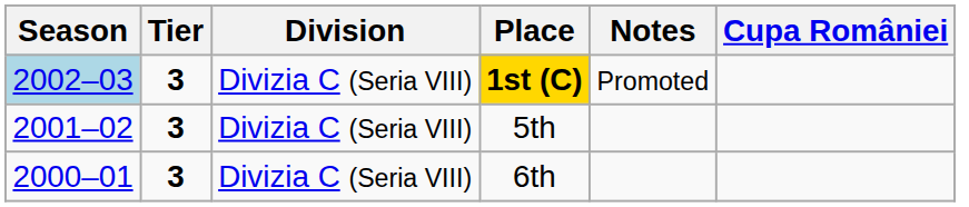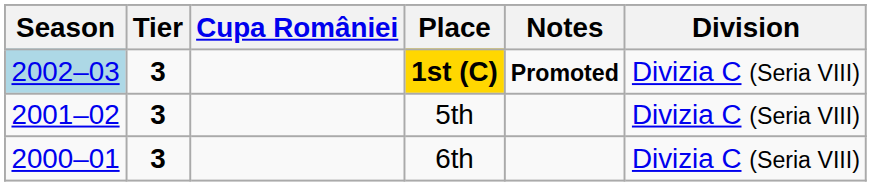columns swapped: Division <-> Cupa României
1st (C) | Notes: normal -> bold
